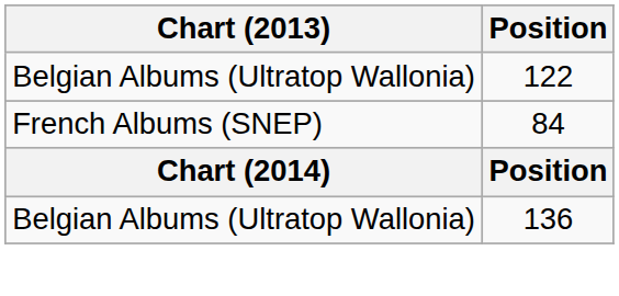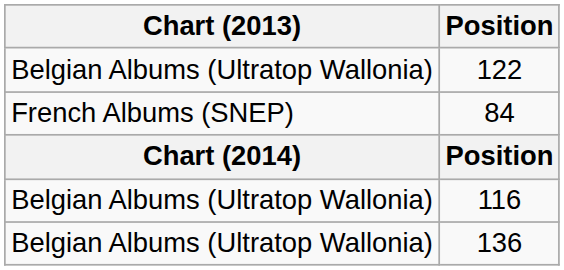+ row: Belgian Albums (Ultratop Wallonia) | 116
